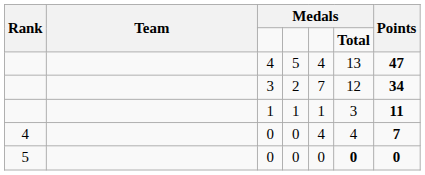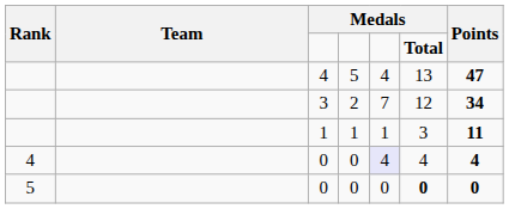4 / 0 | column 5: no background -> lavender background
4 / 0 | Points: 7 -> 4
